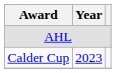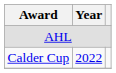Calder Cup | Year: 2023 -> 2022
